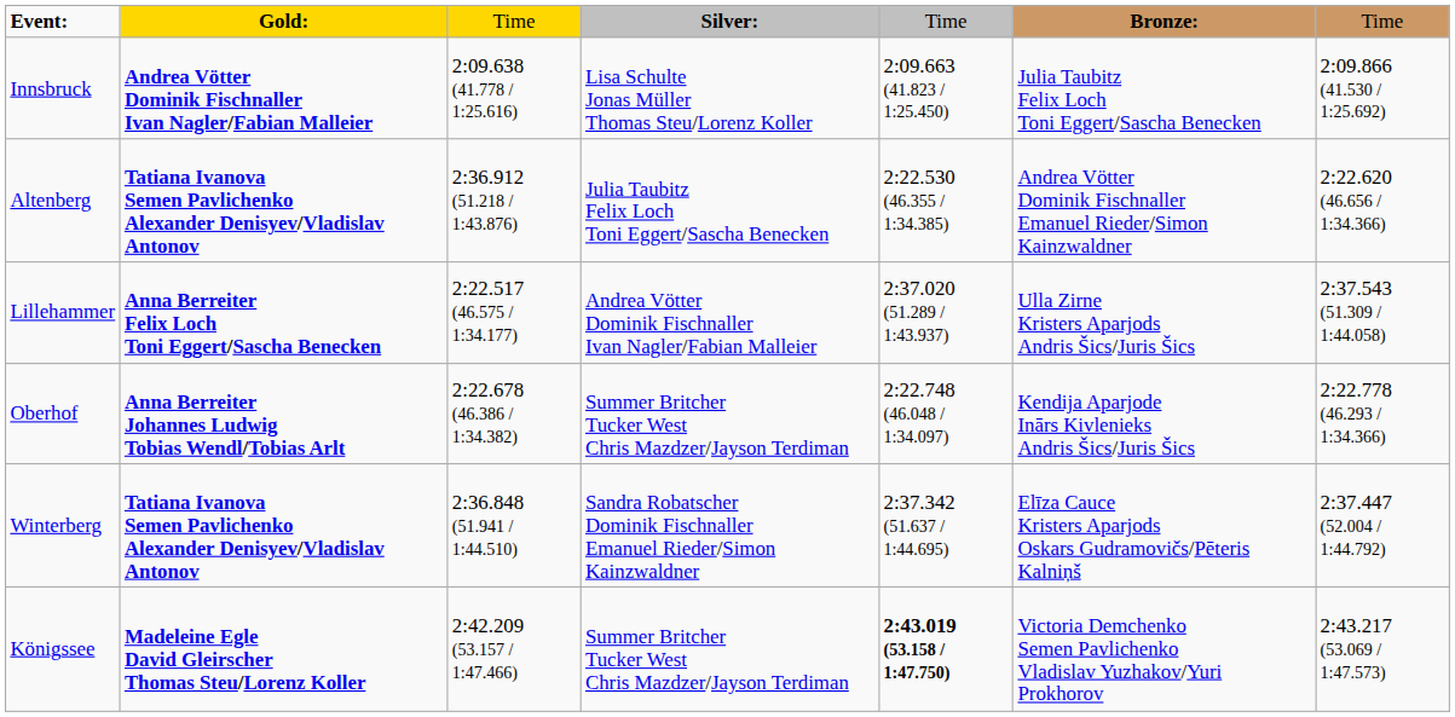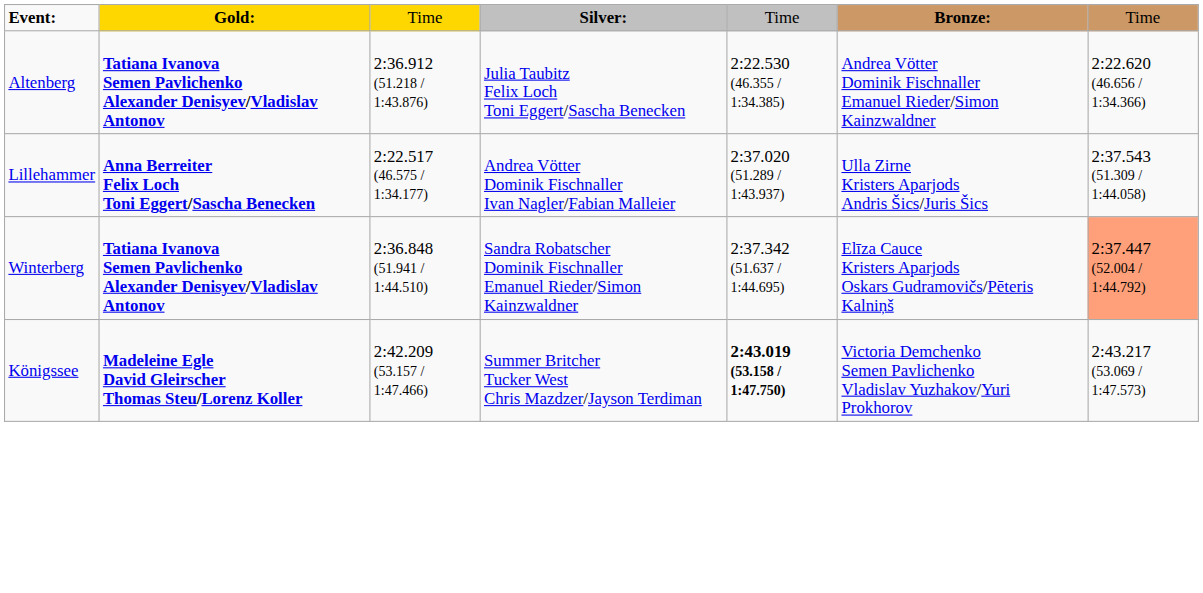- row: Innsbruck | Andrea Vötter Dominik Fischnaller Ivan Nagler/Fabian Malleier | 2:09.638 (41.778 / 1:25.616) | Lisa Schulte Jonas Müller Thomas Steu/Lorenz Koller | 2:09.663 (41.823 / 1:25.450) | Julia Taubitz Felix Loch Toni Eggert/Sascha Benecken | 2:09.866 (41.530 / 1:25.692)
- row: Oberhof | Anna Berreiter Johannes Ludwig Tobias Wendl/Tobias Arlt | 2:22.678 (46.386 / 1:34.382) | Summer Britcher Tucker West Chris Mazdzer/Jayson Terdiman | 2:22.748 (46.048 / 1:34.097) | Kendija Aparjode Inārs Kivlenieks Andris Šics/Juris Šics | 2:22.778 (46.293 / 1:34.366)
Winterberg | column 7: no background -> lightsalmon background
